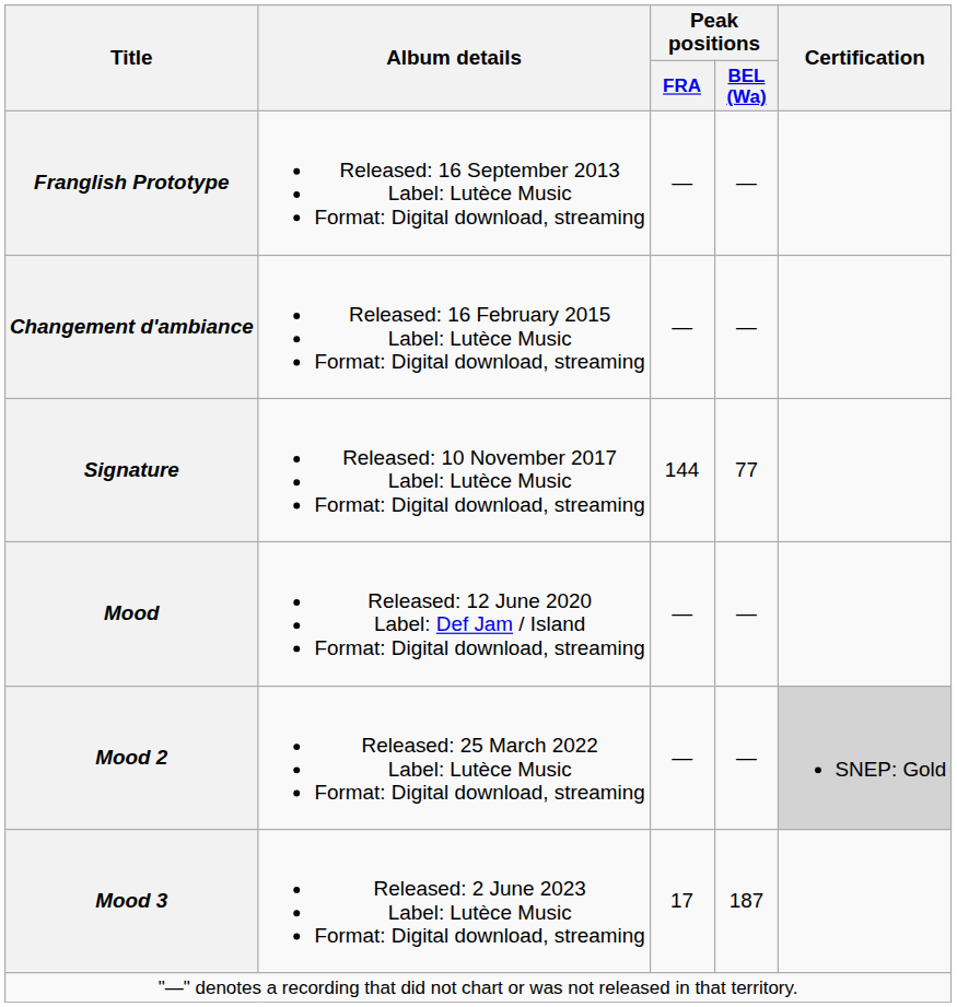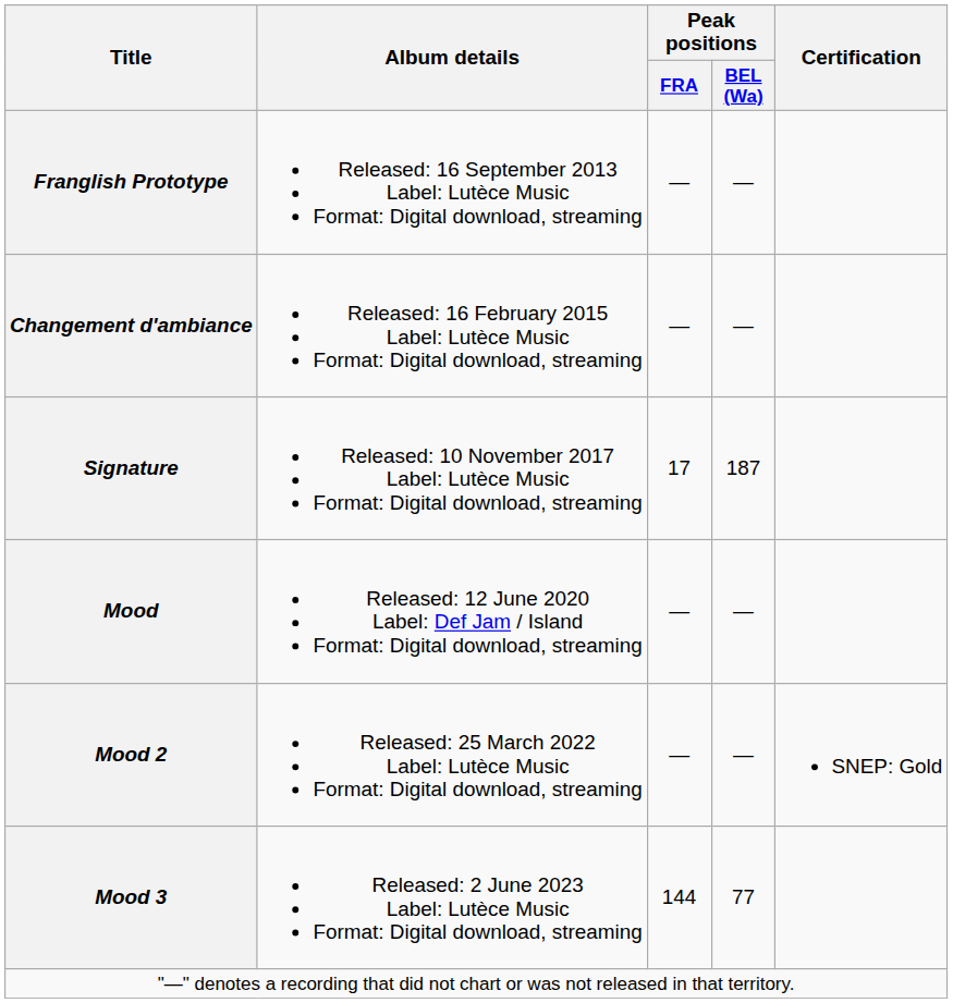Signature | Peak positions / FRA: 144 -> 17
Signature | Peak positions / BEL (Wa): 77 -> 187
Mood 2 | Certification: lightgrey background -> no background
Mood 3 | Peak positions / FRA: 17 -> 144
Mood 3 | Peak positions / BEL (Wa): 187 -> 77
